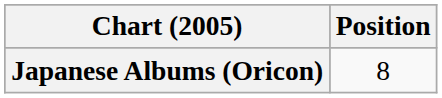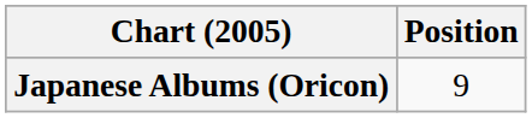Japanese Albums (Oricon) | Position: 8 -> 9
